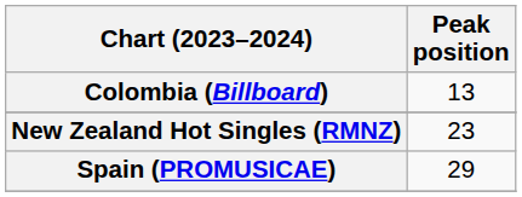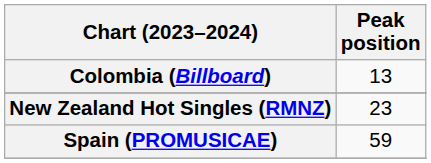Spain (PROMUSICAE) | Peak position: 29 -> 59
